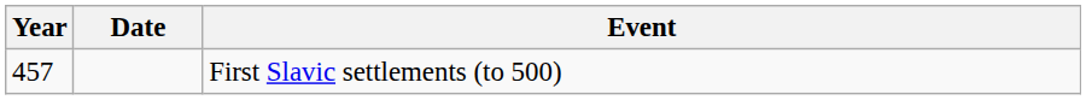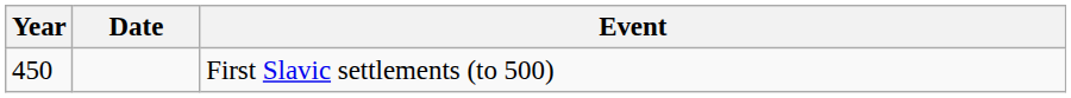First Slavic settlements (to 500) | Year: 457 -> 450
